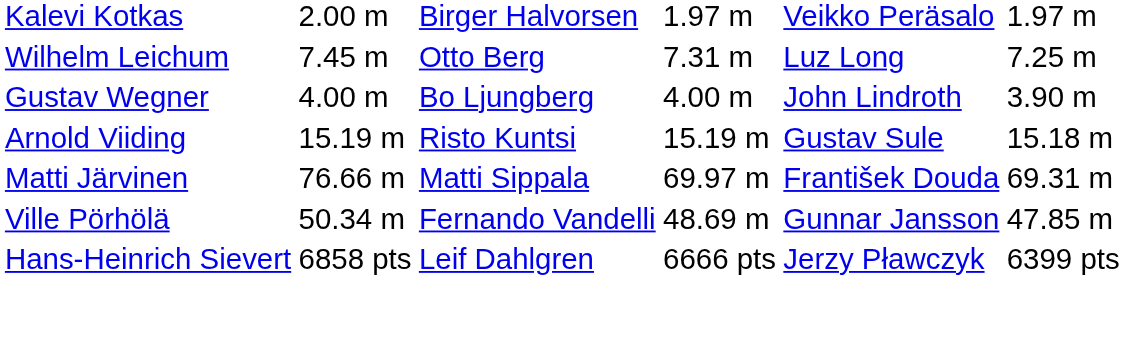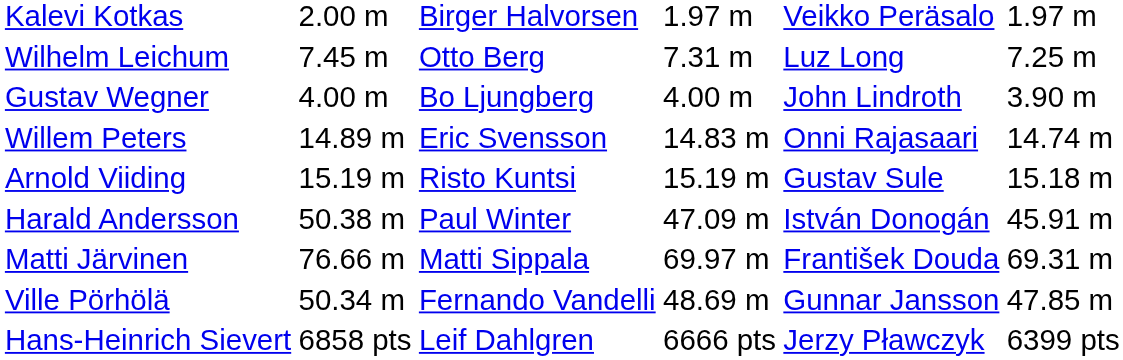+ row: Willem Peters | 14.89 m | Eric Svensson | 14.83 m | Onni Rajasaari | 14.74 m
+ row: Harald Andersson | 50.38 m | Paul Winter | 47.09 m | István Donogán | 45.91 m
